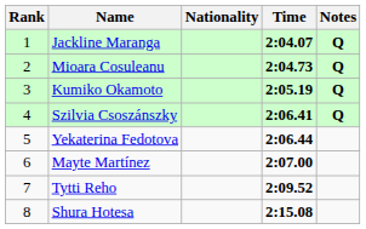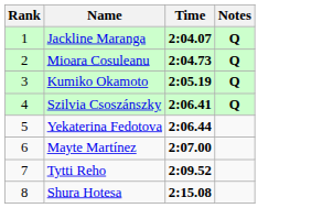- column: Nationality
